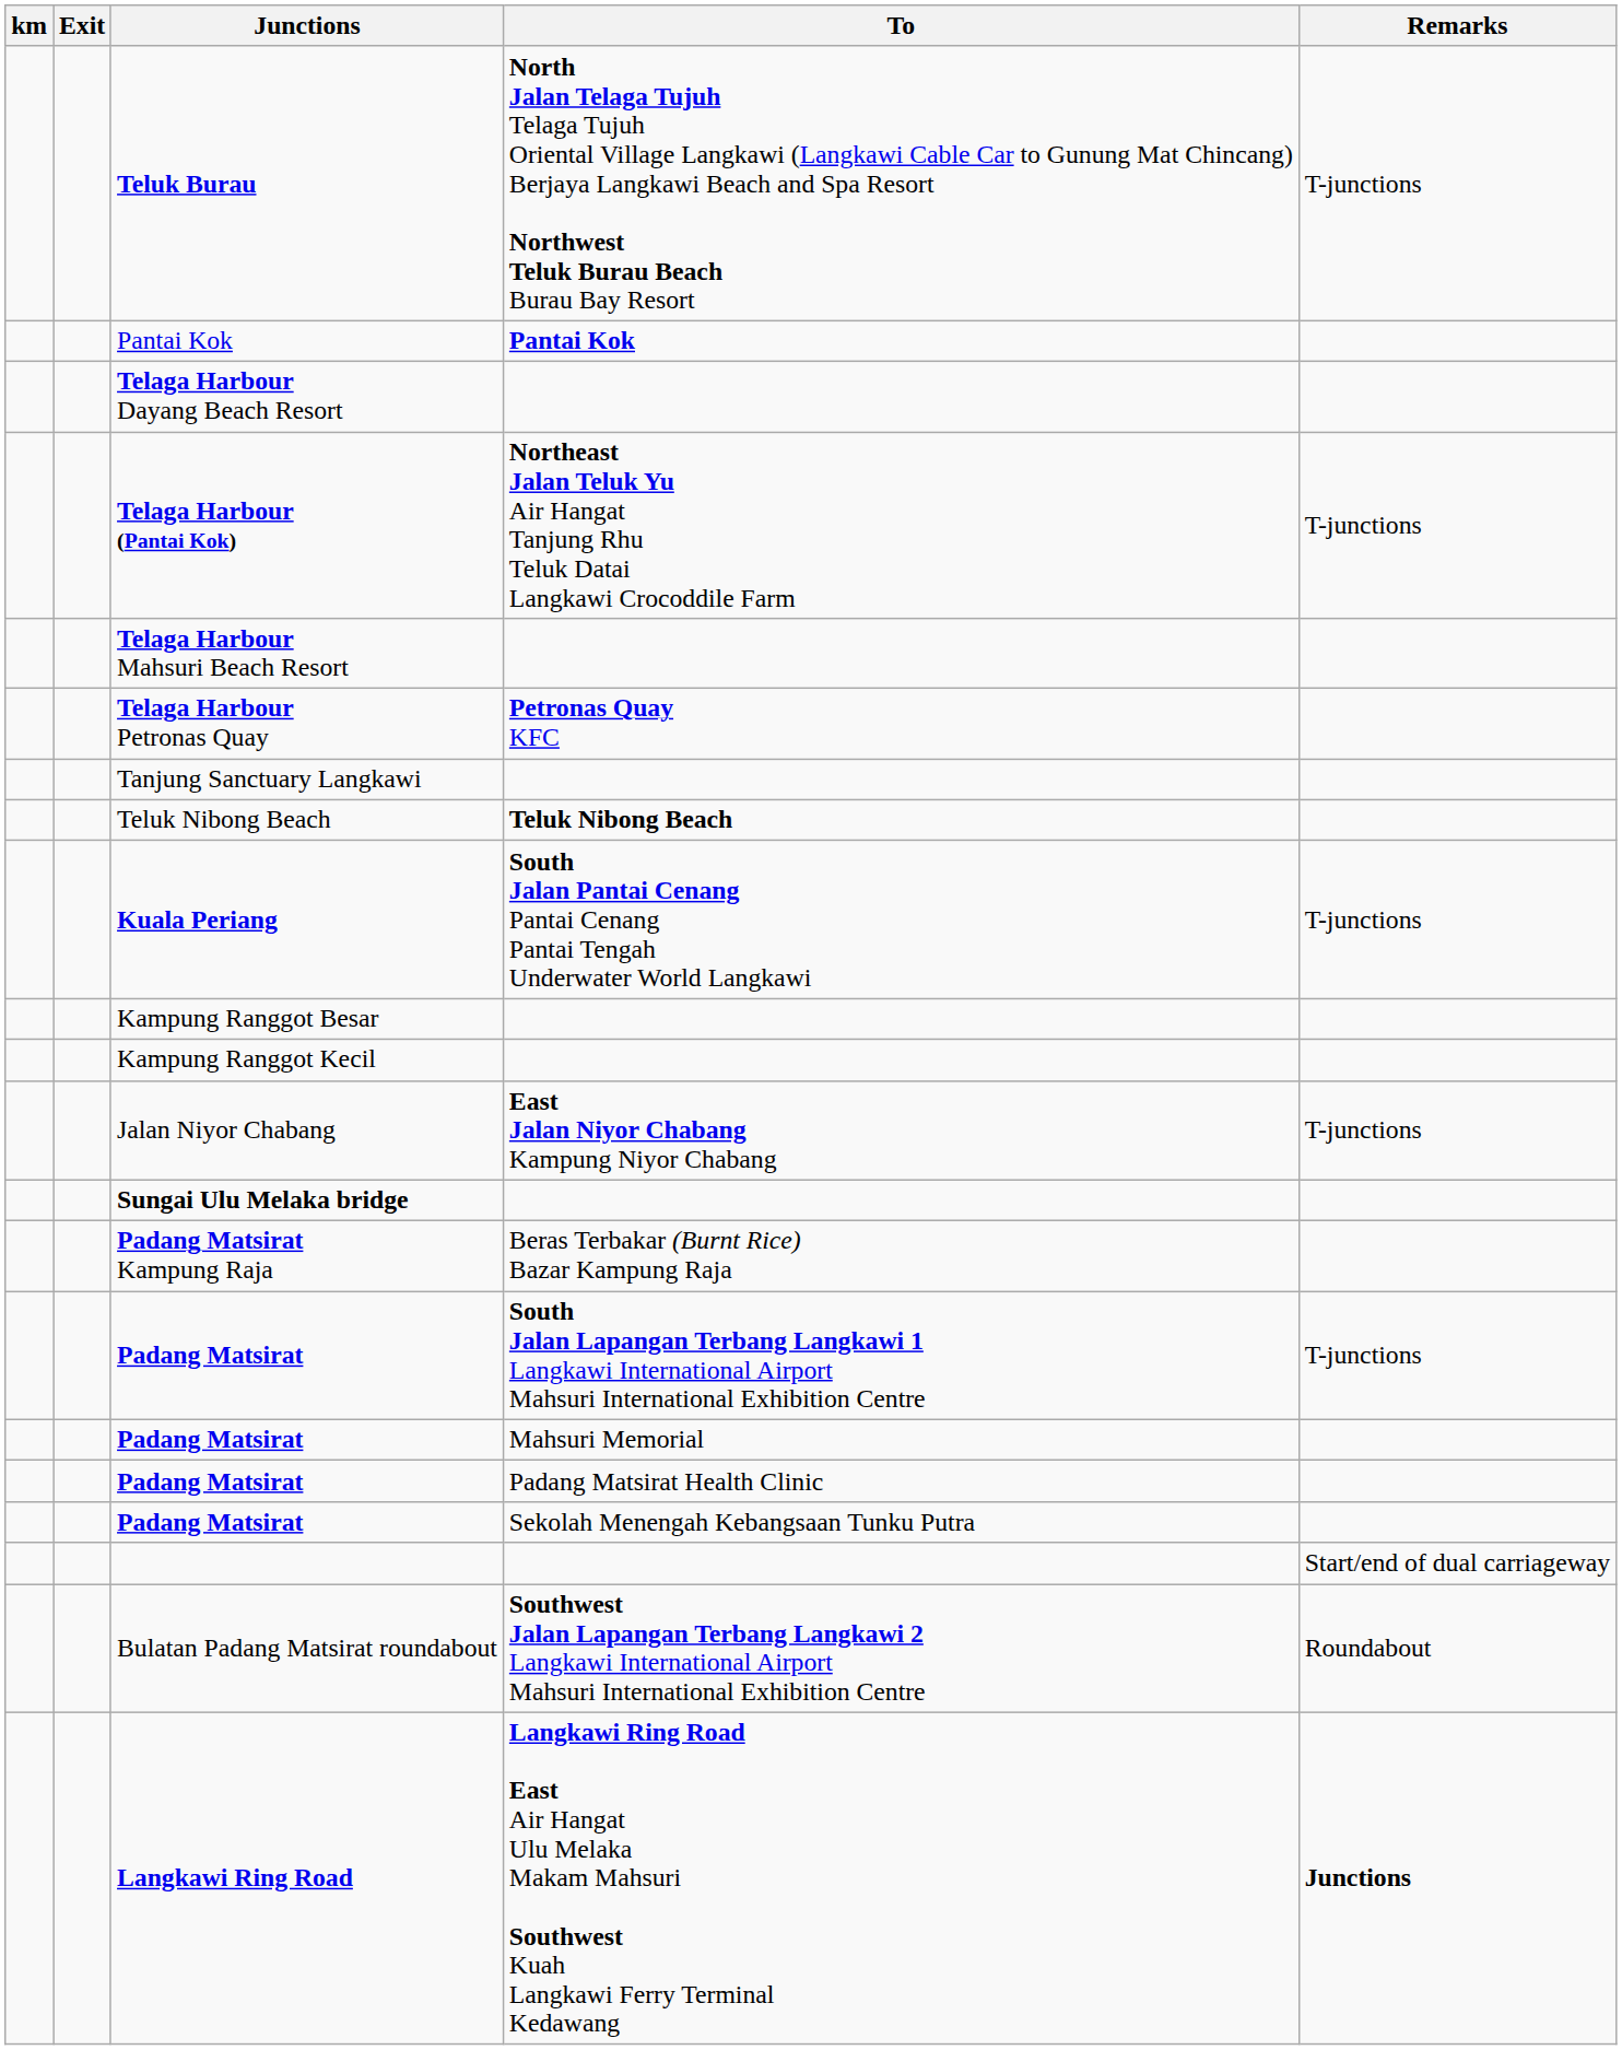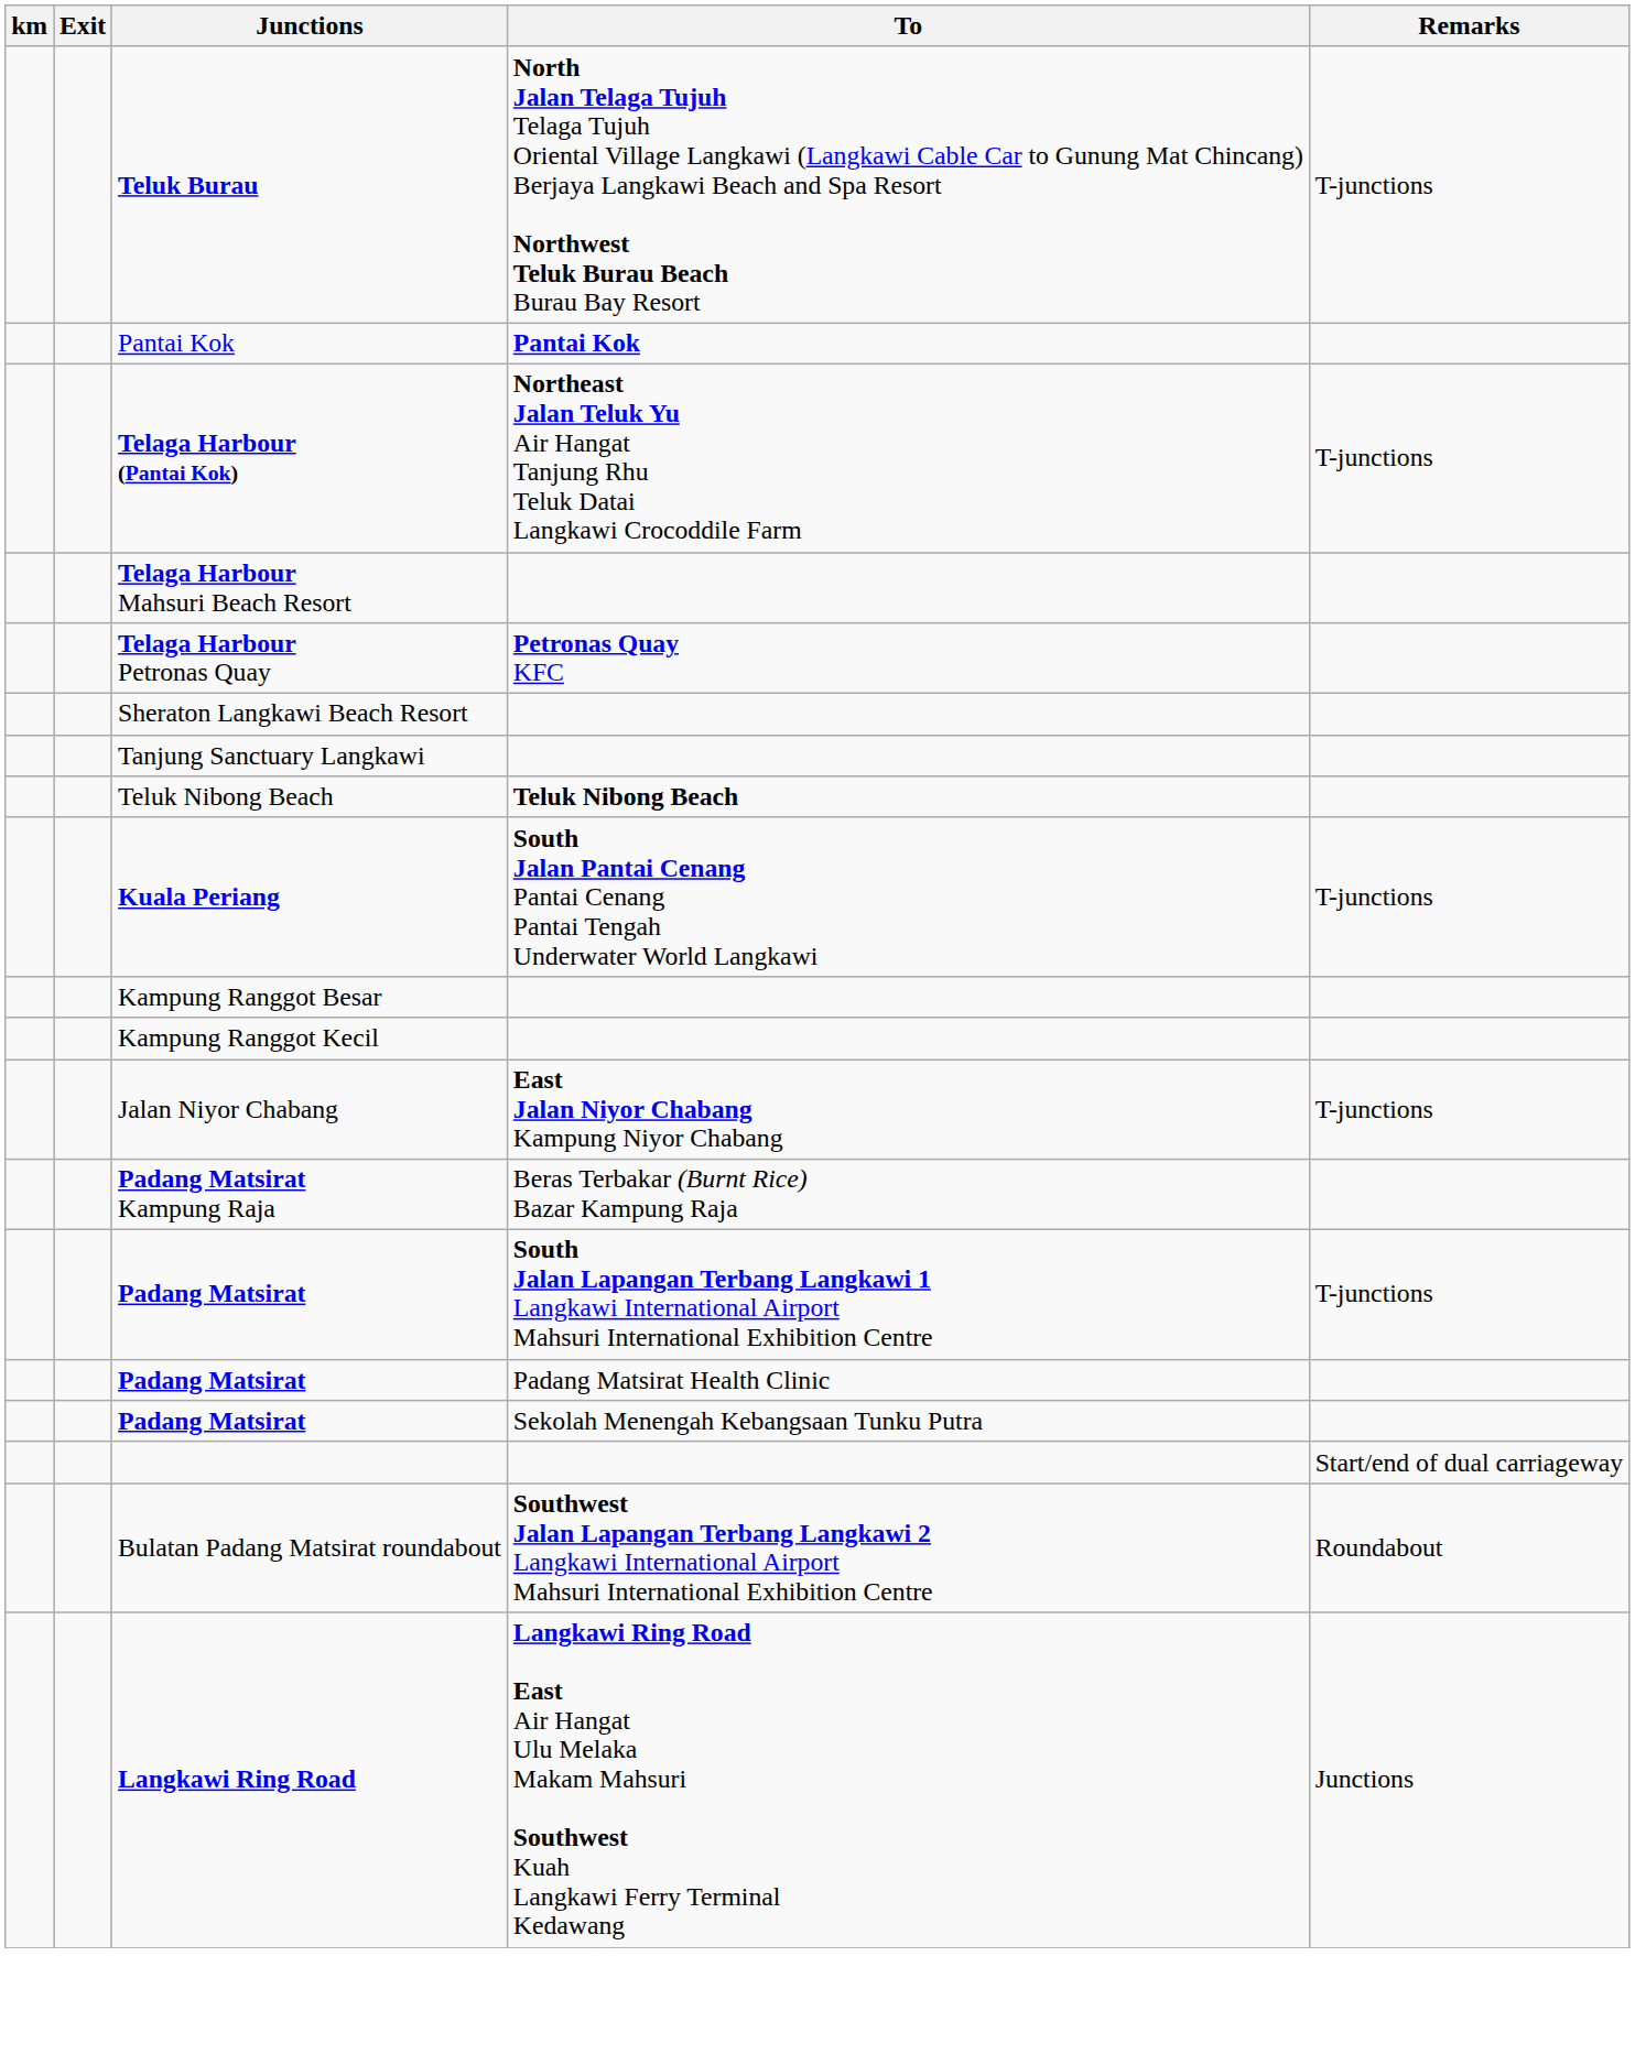- row: Telaga Harbour Dayang Beach Resort
+ row: Sheraton Langkawi Beach Resort
- row: Sungai Ulu Melaka bridge
- row: Padang Matsirat | Mahsuri Memorial
Langkawi Ring Road | Remarks: bold -> normal
